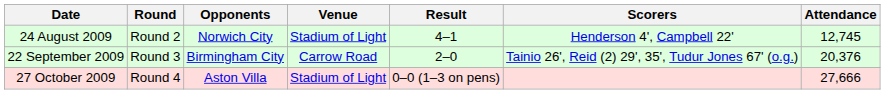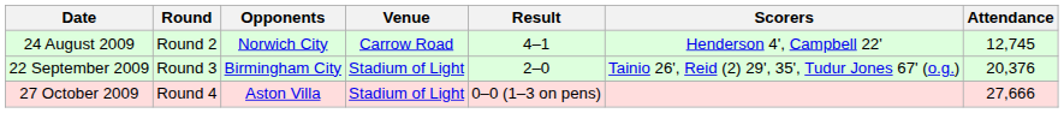24 August 2009 | Venue: Stadium of Light -> Carrow Road
22 September 2009 | Venue: Carrow Road -> Stadium of Light
